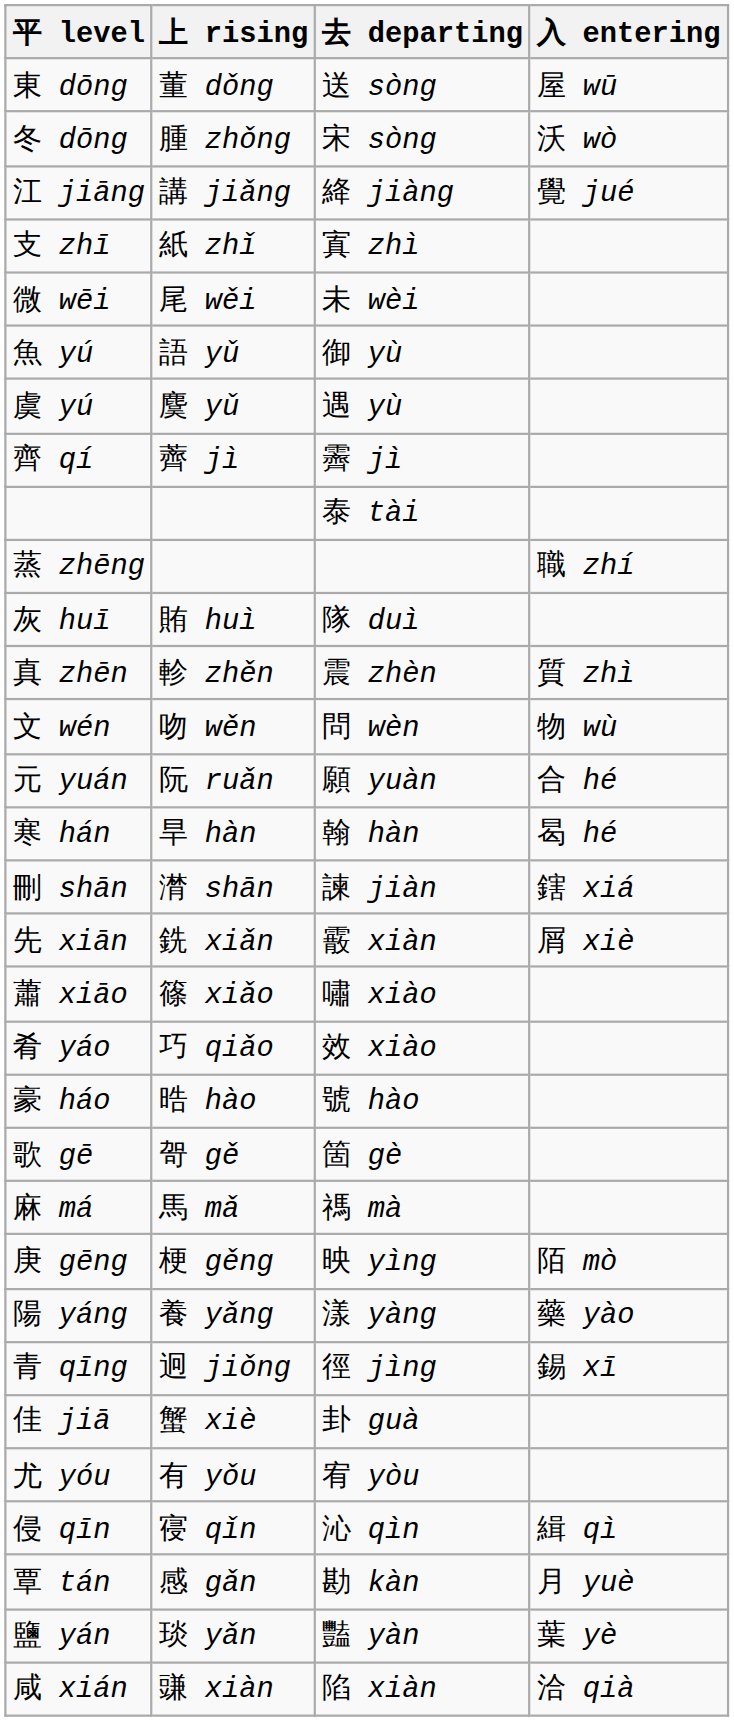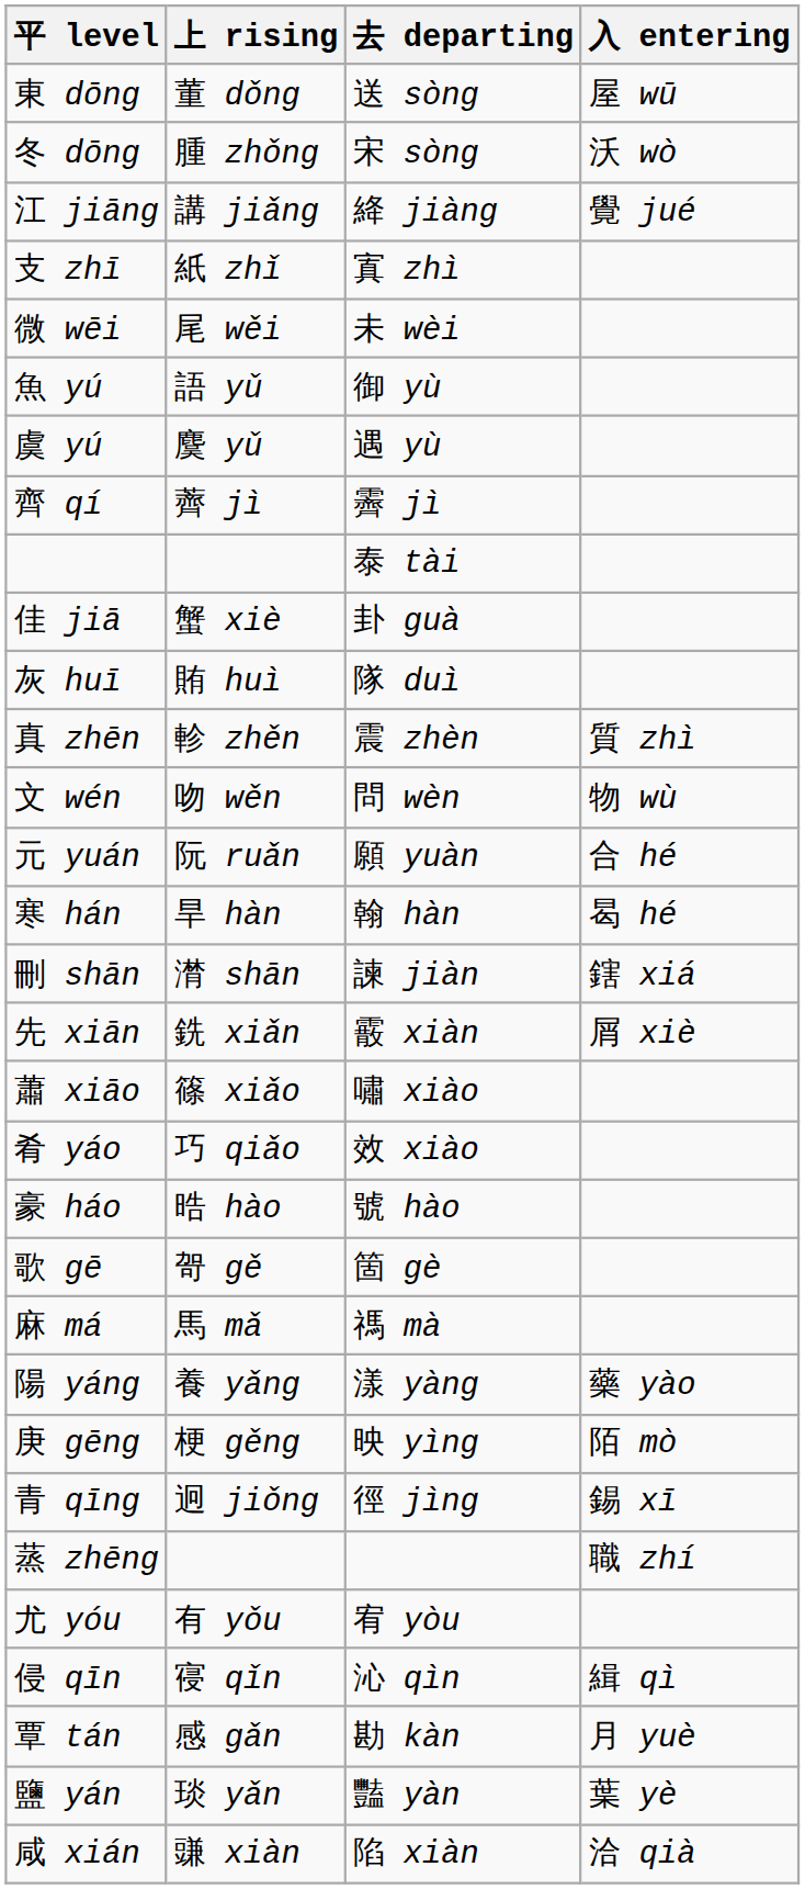rows swapped: 佳 jiā <-> 蒸 zhēng
rows swapped: 陽 yáng <-> 庚 gēng
